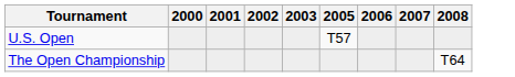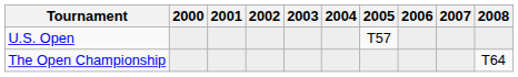+ column: 2004
